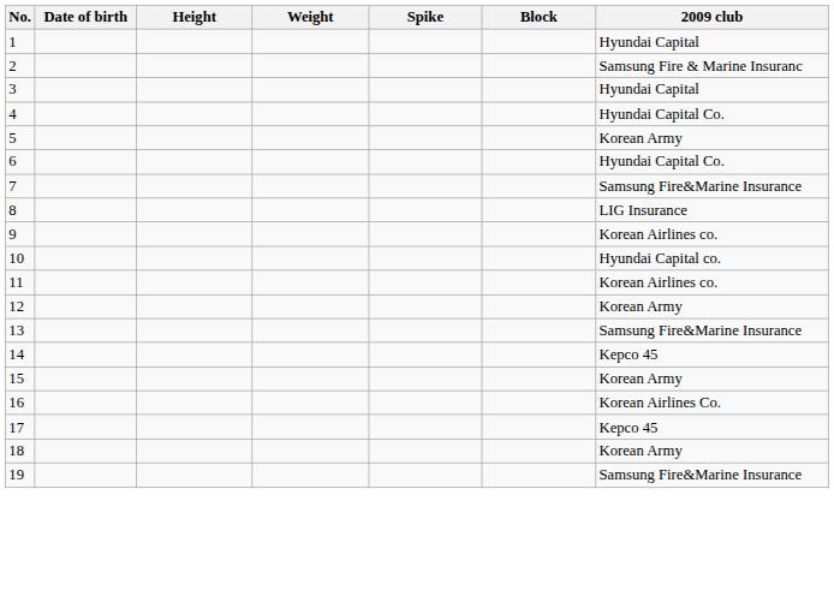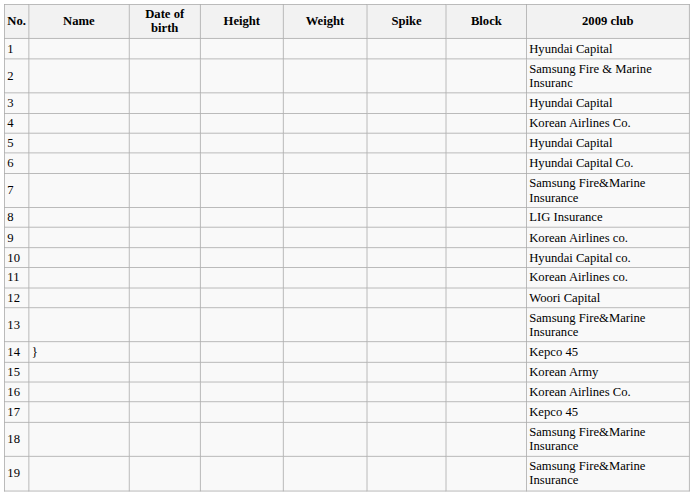+ column: Name | }
4 | 2009 club: Hyundai Capital Co. -> Korean Airlines Co.
5 | 2009 club: Korean Army -> Hyundai Capital
12 | 2009 club: Korean Army -> Woori Capital
18 | 2009 club: Korean Army -> Samsung Fire&Marine Insurance
